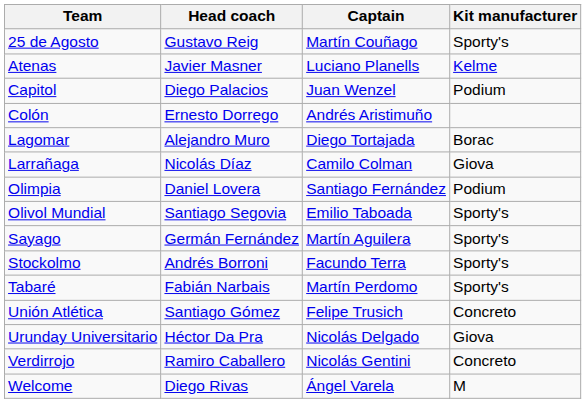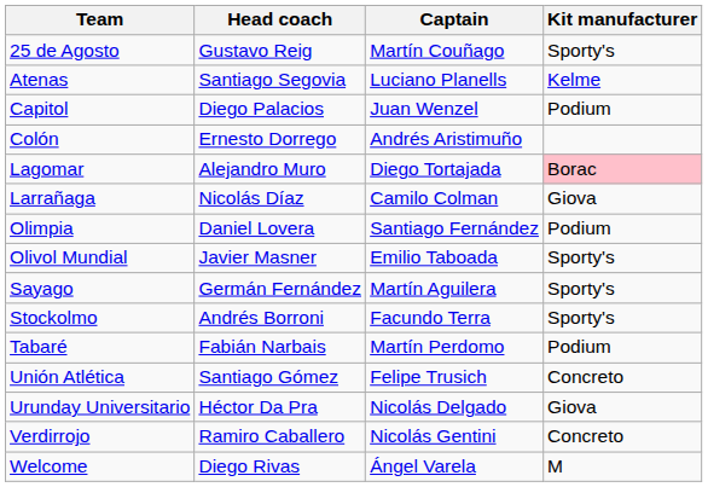Atenas | Head coach: Javier Masner -> Santiago Segovia
Lagomar | Kit manufacturer: no background -> pink background
Olivol Mundial | Head coach: Santiago Segovia -> Javier Masner
Tabaré | Kit manufacturer: Sporty's -> Podium
